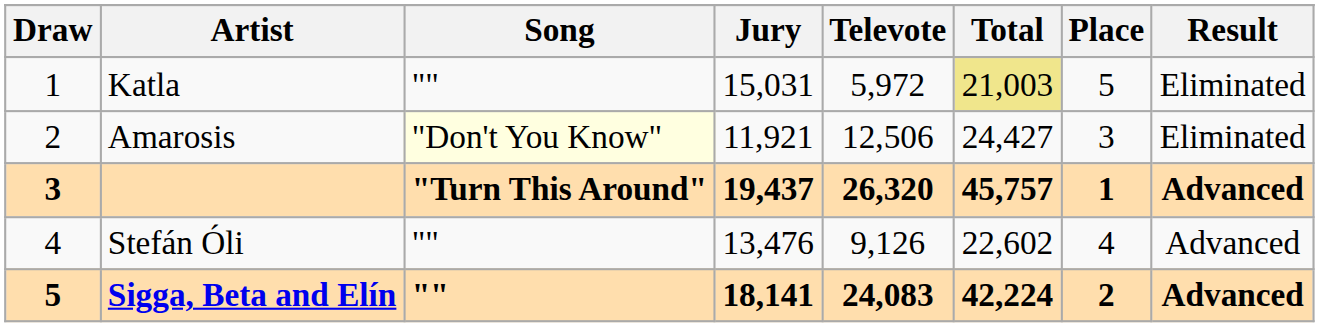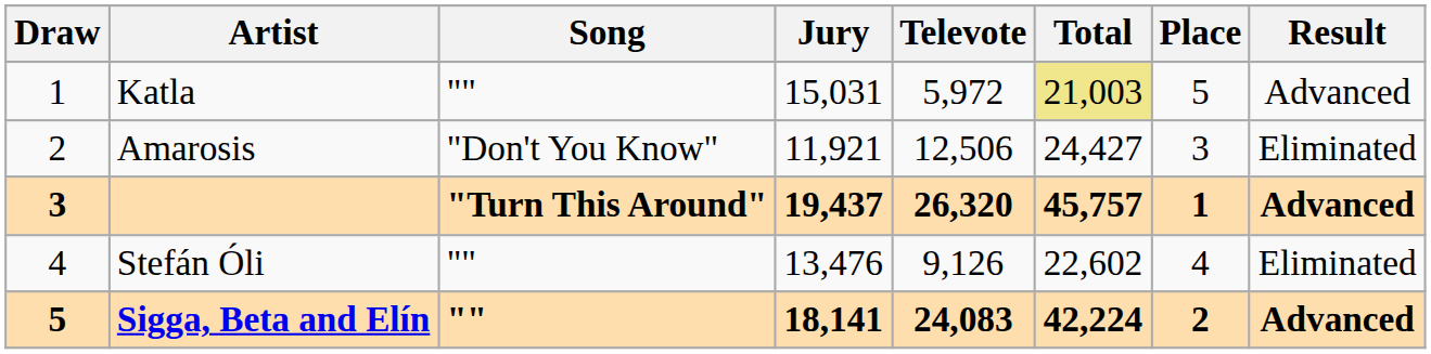Katla | Result: Eliminated -> Advanced
Amarosis | Song: lightyellow background -> no background
Stefán Óli | Result: Advanced -> Eliminated
